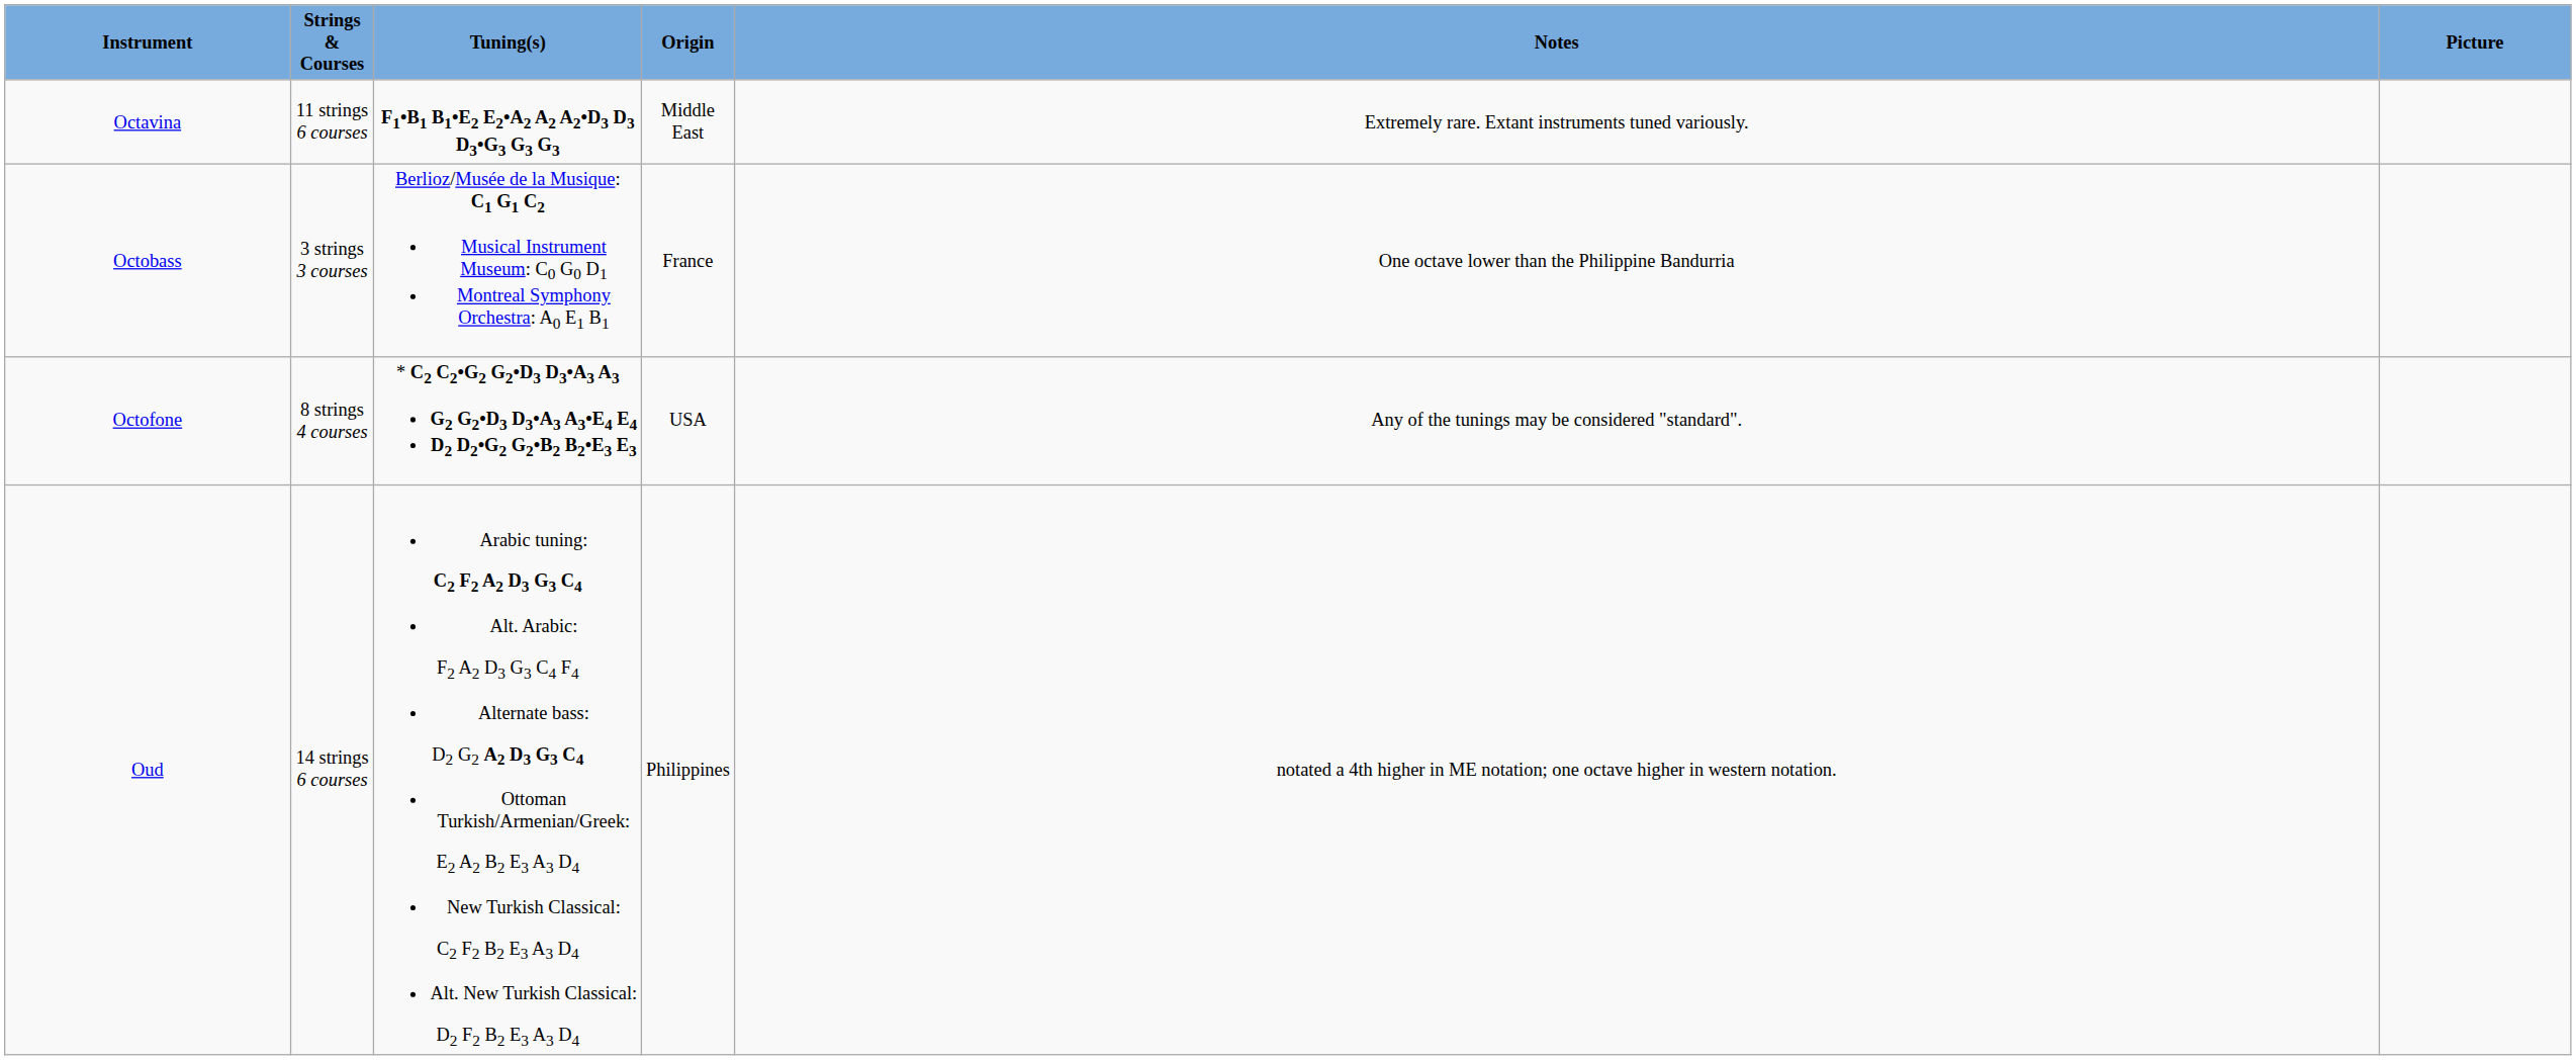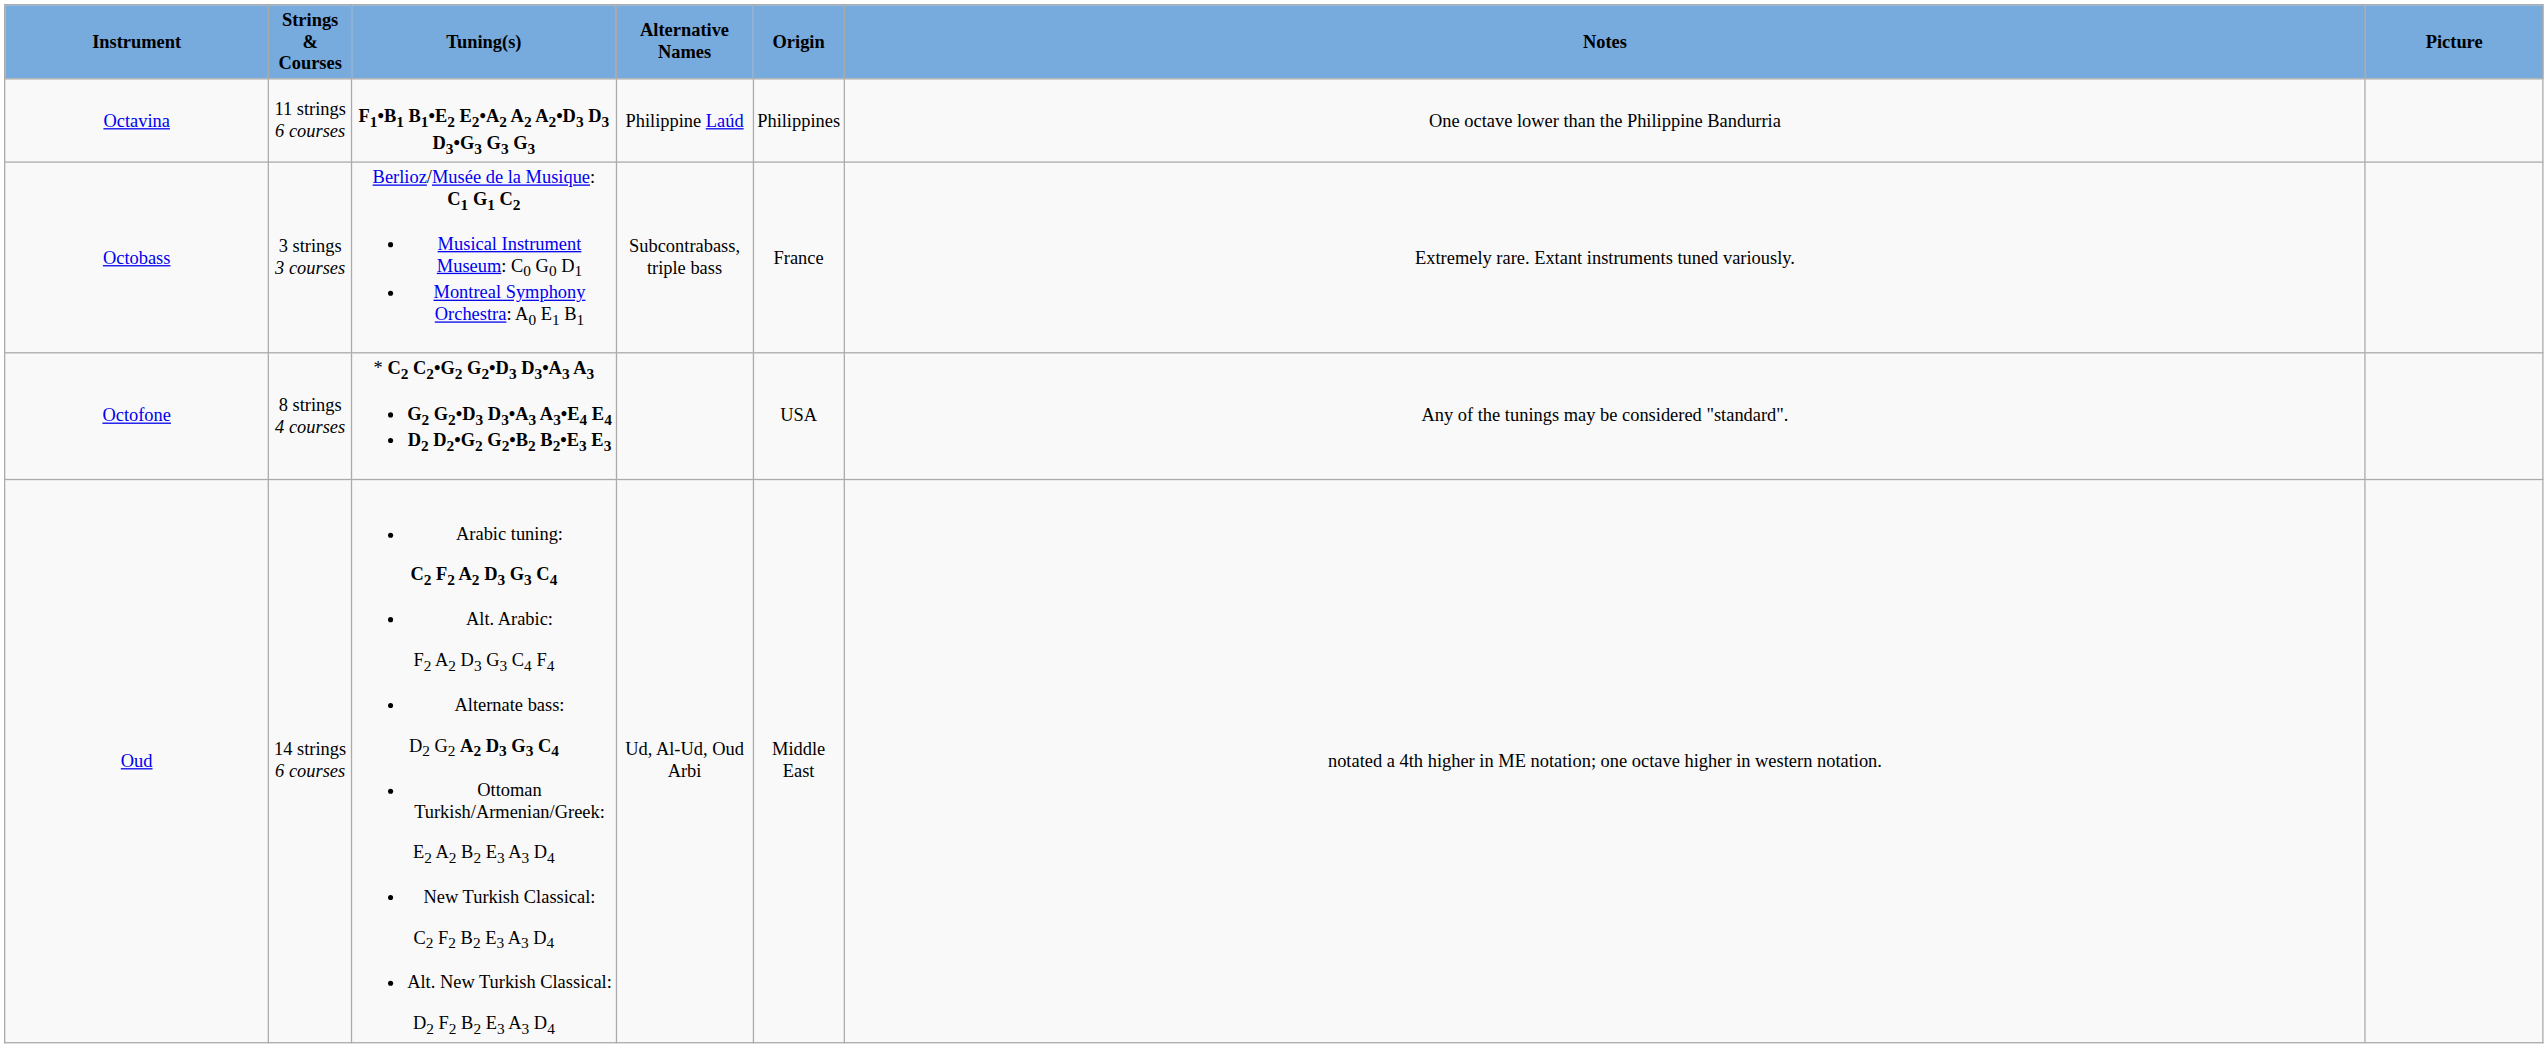+ column: Alternative Names | Philippine Laúd | Subcontrabass, triple bass | Ud, Al-Ud, Oud Arbi
Octavina | Origin: Middle East -> Philippines
Octavina | Notes: Extremely rare. Extant instruments tuned variously. -> One octave lower than the Philippine Bandurria
Octobass | Notes: One octave lower than the Philippine Bandurria -> Extremely rare. Extant instruments tuned variously.
Oud | Origin: Philippines -> Middle East
